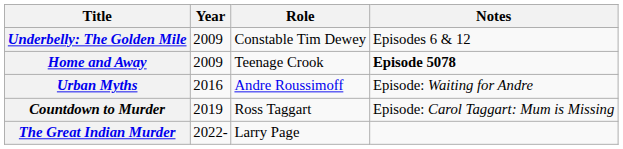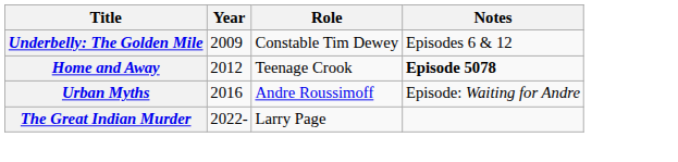Home and Away | Year: 2009 -> 2012
- row: Countdown to Murder | 2019 | Ross Taggart | Episode: Carol Taggart: Mum is Missing
